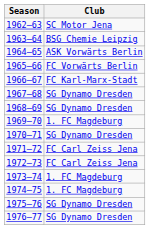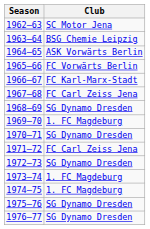1967–68 | Club: SG Dynamo Dresden -> FC Carl Zeiss Jena
1972–73 | Club: FC Carl Zeiss Jena -> SG Dynamo Dresden
